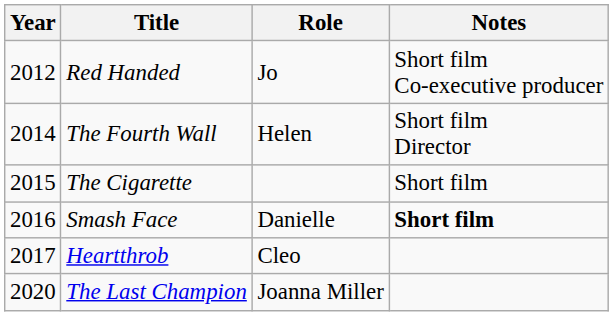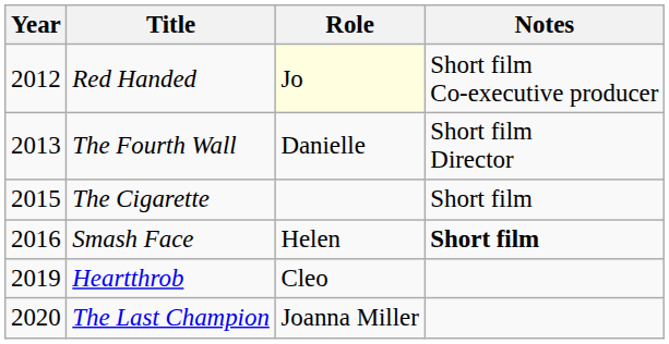Red Handed | Role: no background -> lightyellow background
The Fourth Wall | Year: 2014 -> 2013
The Fourth Wall | Role: Helen -> Danielle
Smash Face | Role: Danielle -> Helen
Heartthrob | Year: 2017 -> 2019
